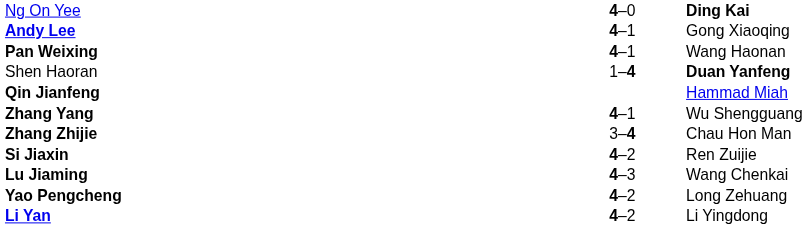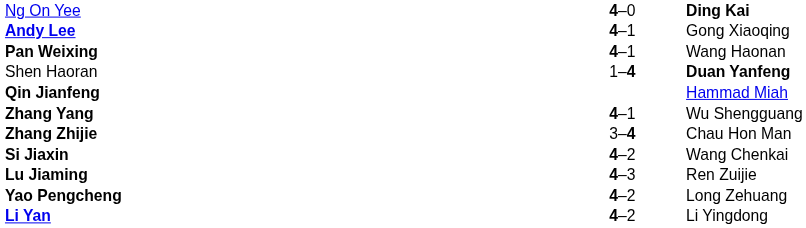Si Jiaxin | column 3: Ren Zuijie -> Wang Chenkai
Lu Jiaming | column 3: Wang Chenkai -> Ren Zuijie
